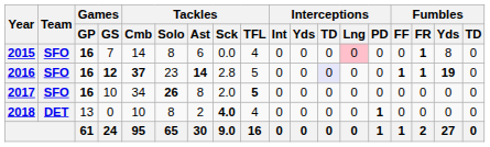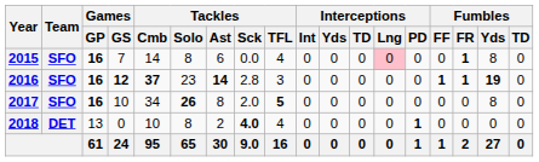2016 | Tackles / TFL: 5 -> 3
2016 | Interceptions / TD: lavender background -> no background
2017 | Fumbles / Yds: 0 -> 8
